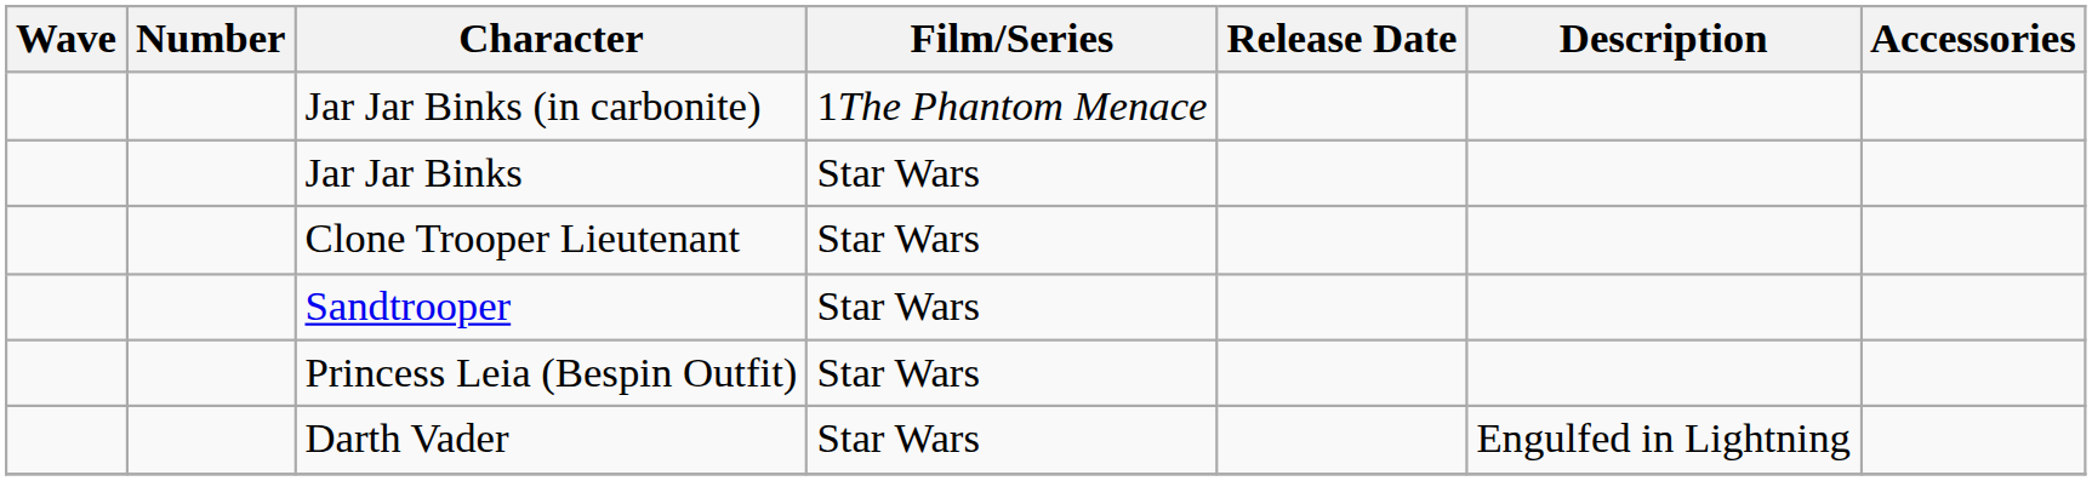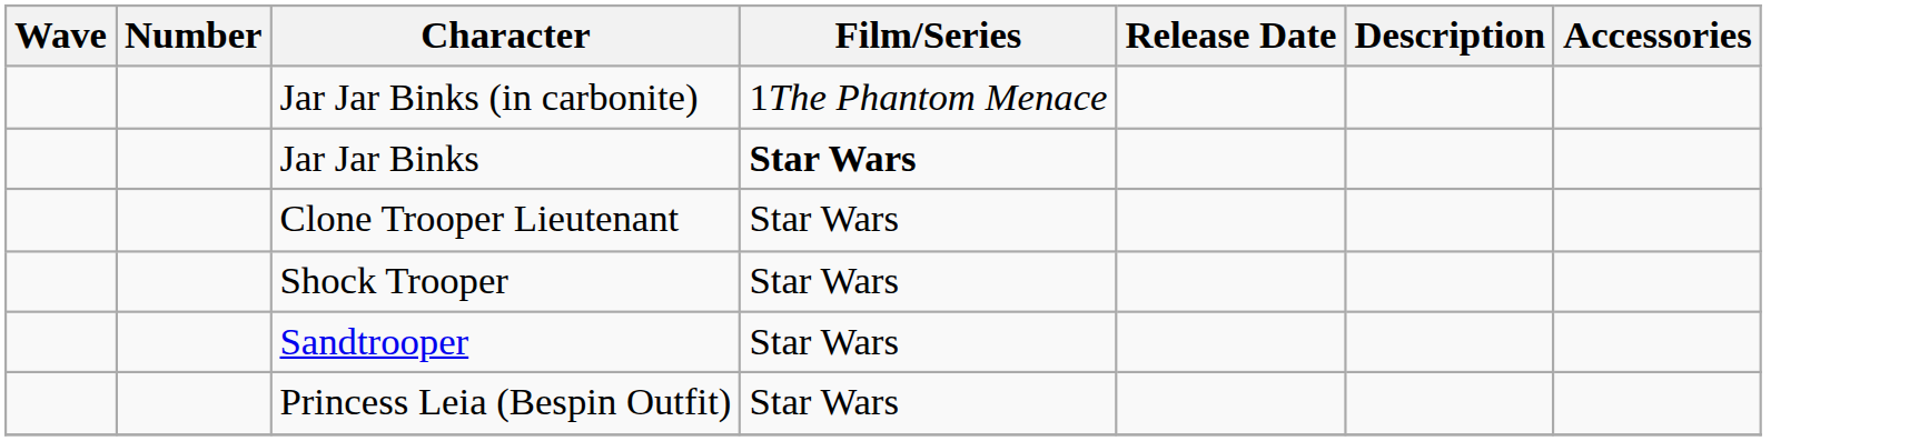Jar Jar Binks | Film/Series: normal -> bold
+ row: Shock Trooper | Star Wars
- row: Darth Vader | Star Wars | Engulfed in Lightning
